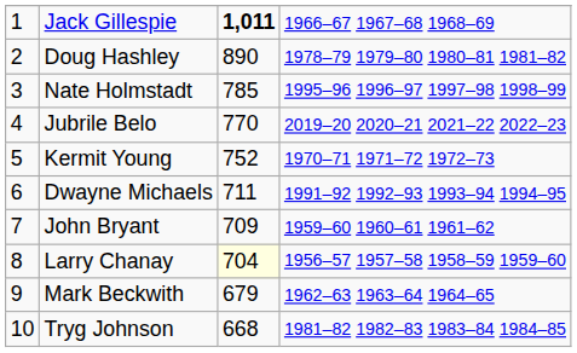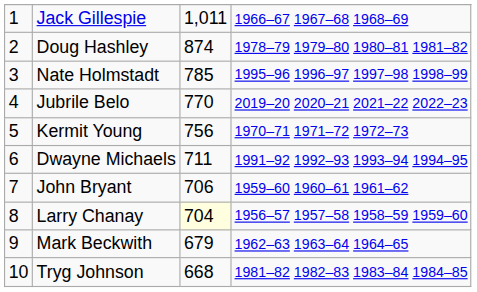Jack Gillespie | column 3: bold -> normal
Doug Hashley | column 3: 890 -> 874
Kermit Young | column 3: 752 -> 756
John Bryant | column 3: 709 -> 706
